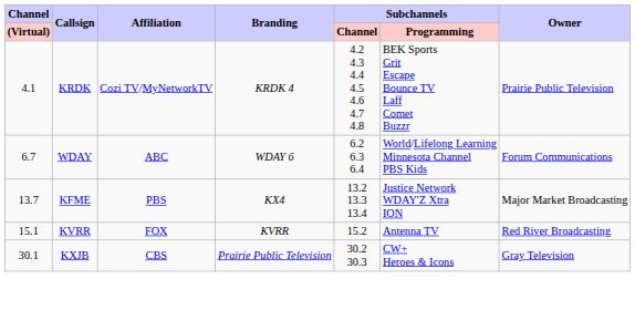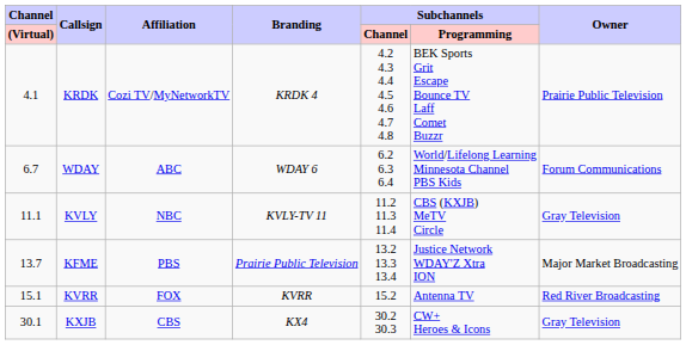+ row: 11.1 | KVLY | NBC | KVLY-TV 11 | 11.2 11.3 11.4 | CBS (KXJB) MeTV Circle | Gray Television
KFME | Branding: KX4 -> Prairie Public Television
KXJB | Branding: Prairie Public Television -> KX4
